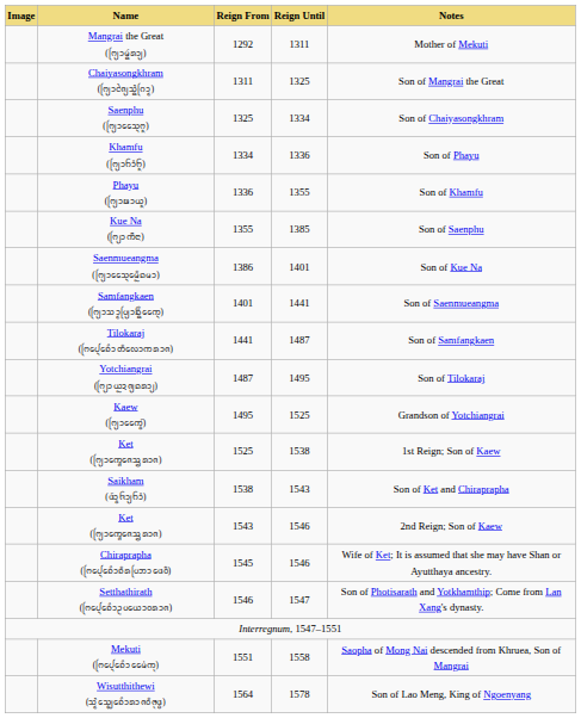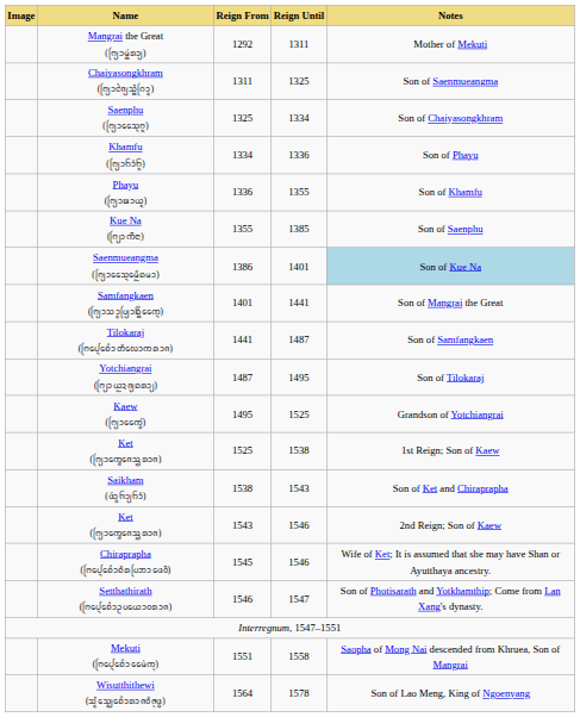Chaiyasongkhram (ᨻᩕ᩠ᨿᩣᨩᩱ᩠ᨿᩈᩫ᩠ᨦᨣᩕᩣ᩠ᨾ) | column 5: Son of Mangrai the Great -> Son of Saenmueangma
Saenmueangma (ᨻᩕ᩠ᨿᩣᩈᩯ᩠ᨶᨾᩮᩬᩥᨦᨾᩣ) | column 5: no background -> lightblue background
Samfangkaen (ᨻᩕ᩠ᨿᩣᩈᩣ᩠ᨾᨷᩕ᩠ᨿᩣᨺᩢ᩠᩵ᨦᨠᩯ᩠ᨶ) | column 5: Son of Saenmueangma -> Son of Mangrai the Great
